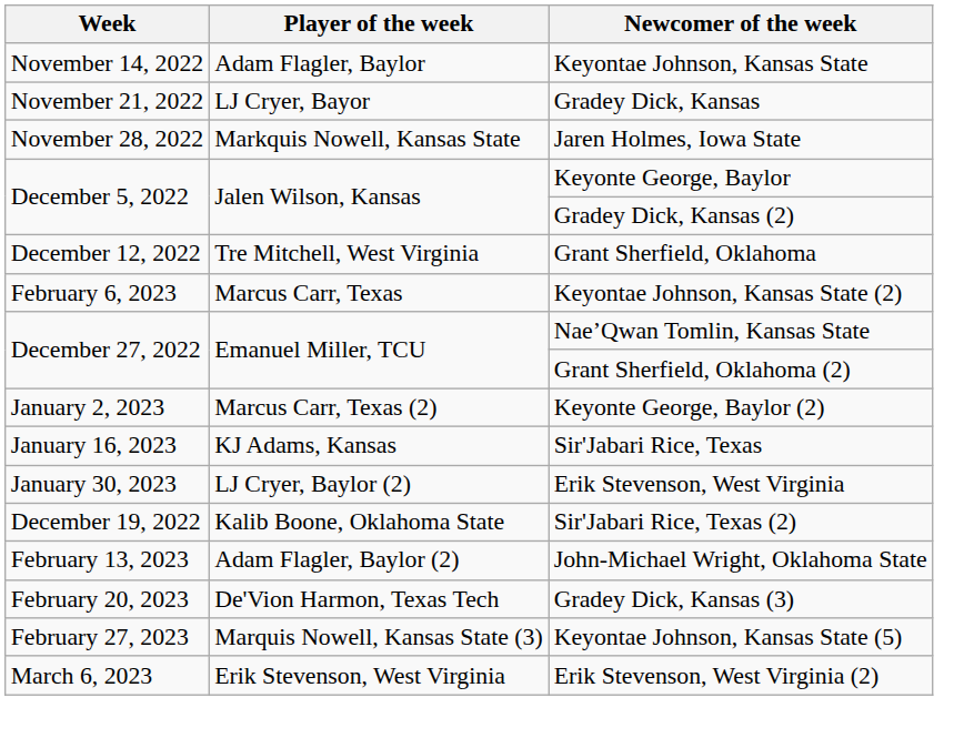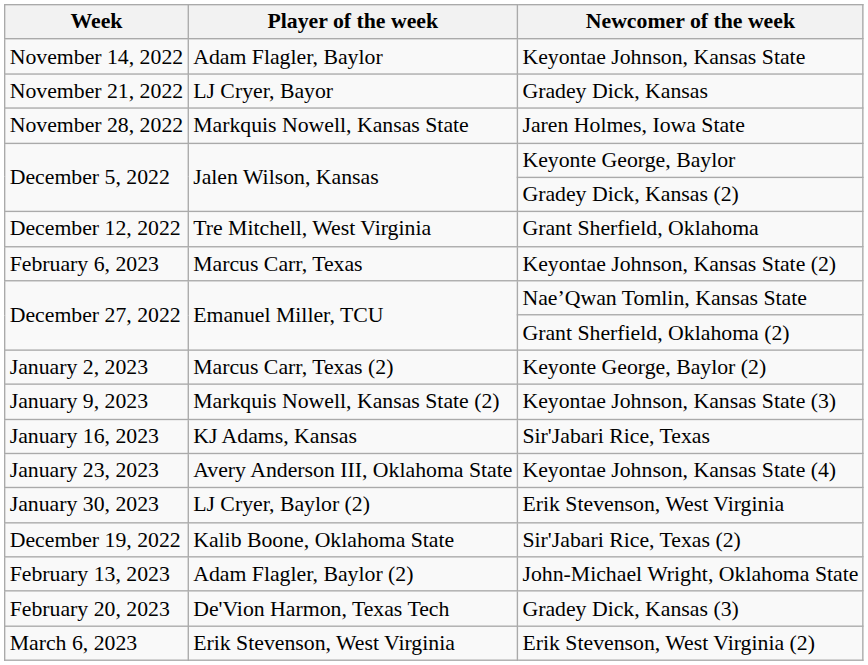+ row: January 9, 2023 | Markquis Nowell, Kansas State (2) | Keyontae Johnson, Kansas State (3)
+ row: January 23, 2023 | Avery Anderson III, Oklahoma State | Keyontae Johnson, Kansas State (4)
- row: February 27, 2023 | Marquis Nowell, Kansas State (3) | Keyontae Johnson, Kansas State (5)
